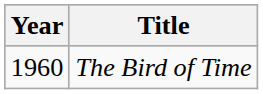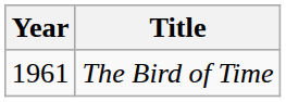The Bird of Time | Year: 1960 -> 1961
